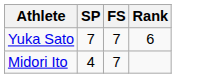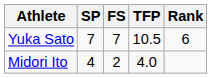+ column: TFP | 10.5 | 4.0
Midori Ito | FS: 7 -> 2
